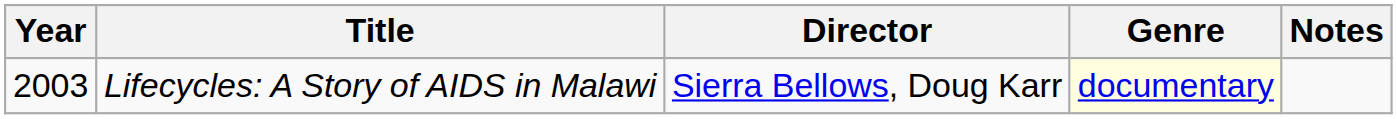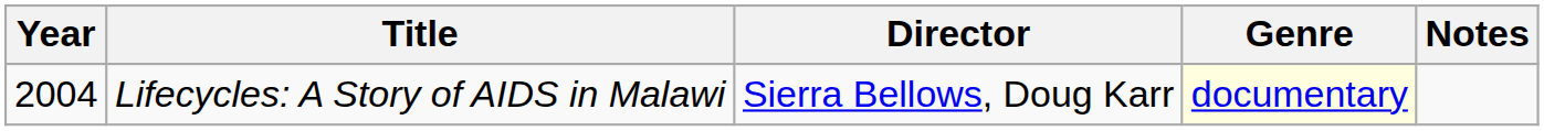Lifecycles: A Story of AIDS in Malawi | Year: 2003 -> 2004
